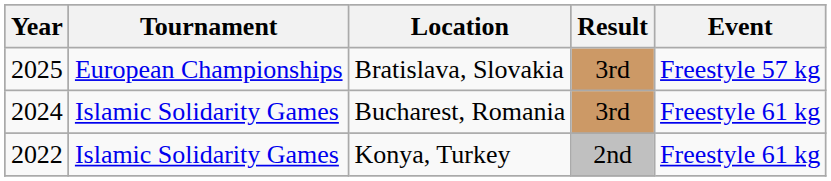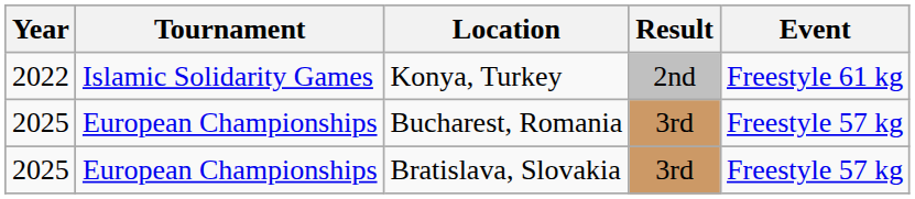rows swapped: Konya, Turkey <-> Bratislava, Slovakia
Bucharest, Romania | Year: 2024 -> 2025
Bucharest, Romania | Tournament: Islamic Solidarity Games -> European Championships
Bucharest, Romania | Event: Freestyle 61 kg -> Freestyle 57 kg
